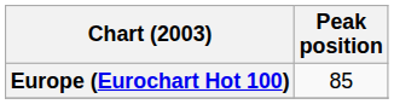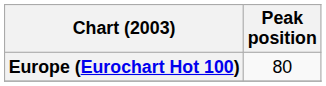Europe (Eurochart Hot 100) | Peak position: 85 -> 80
